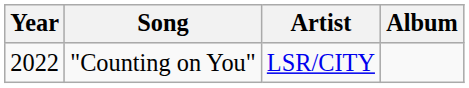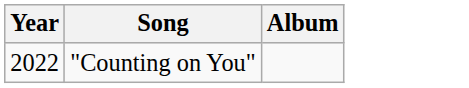- column: Artist | LSR/CITY
